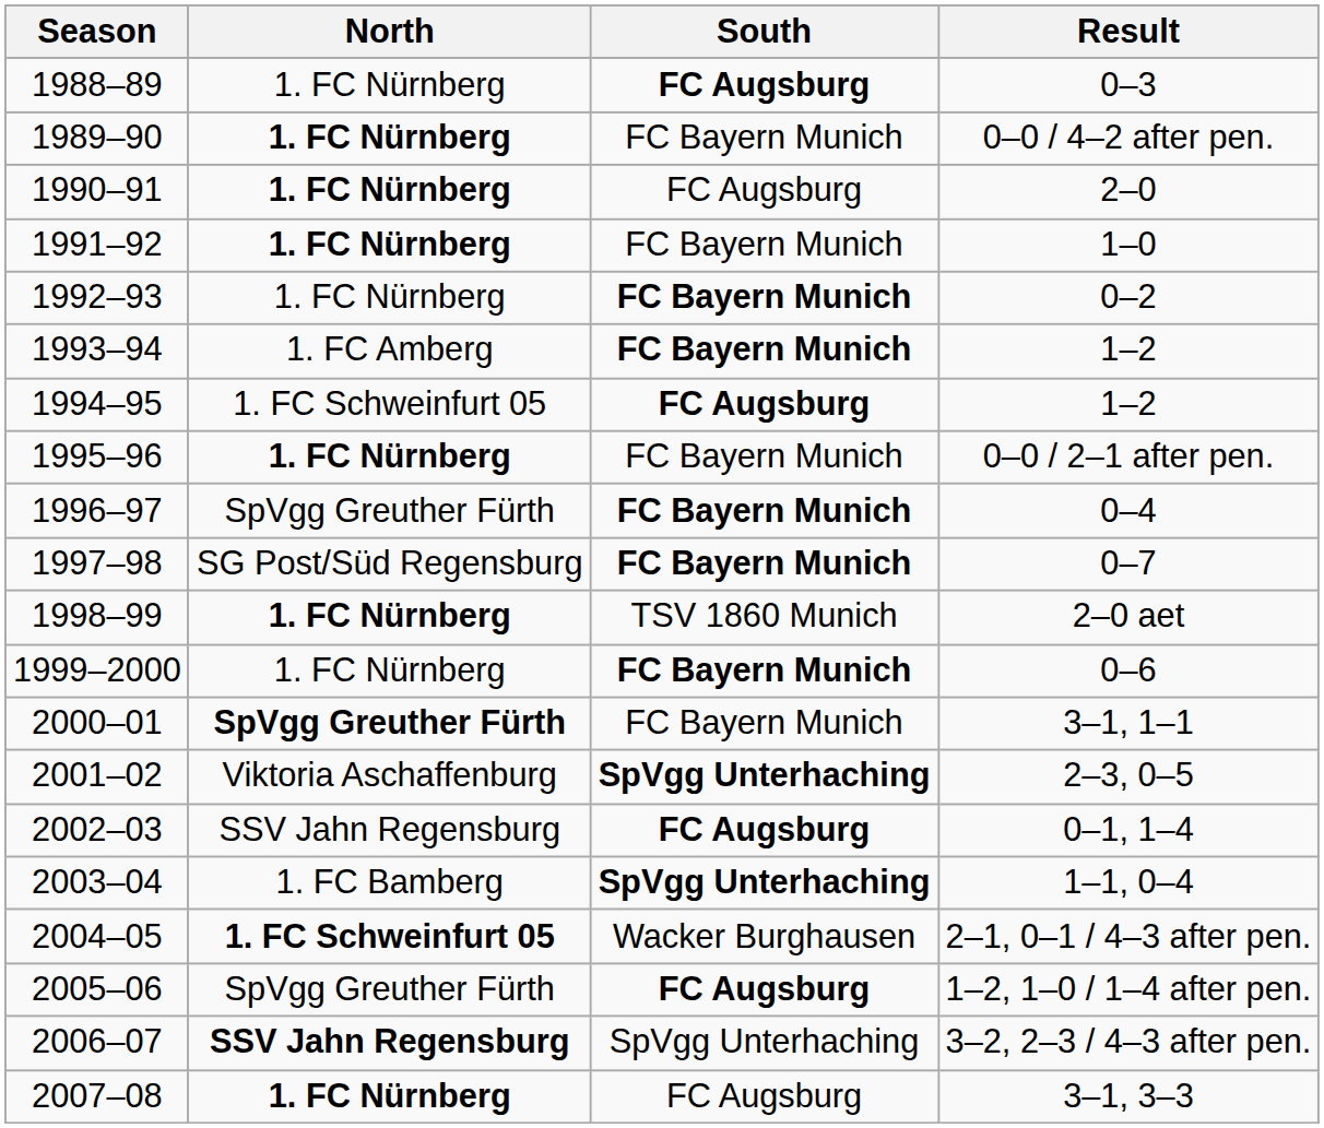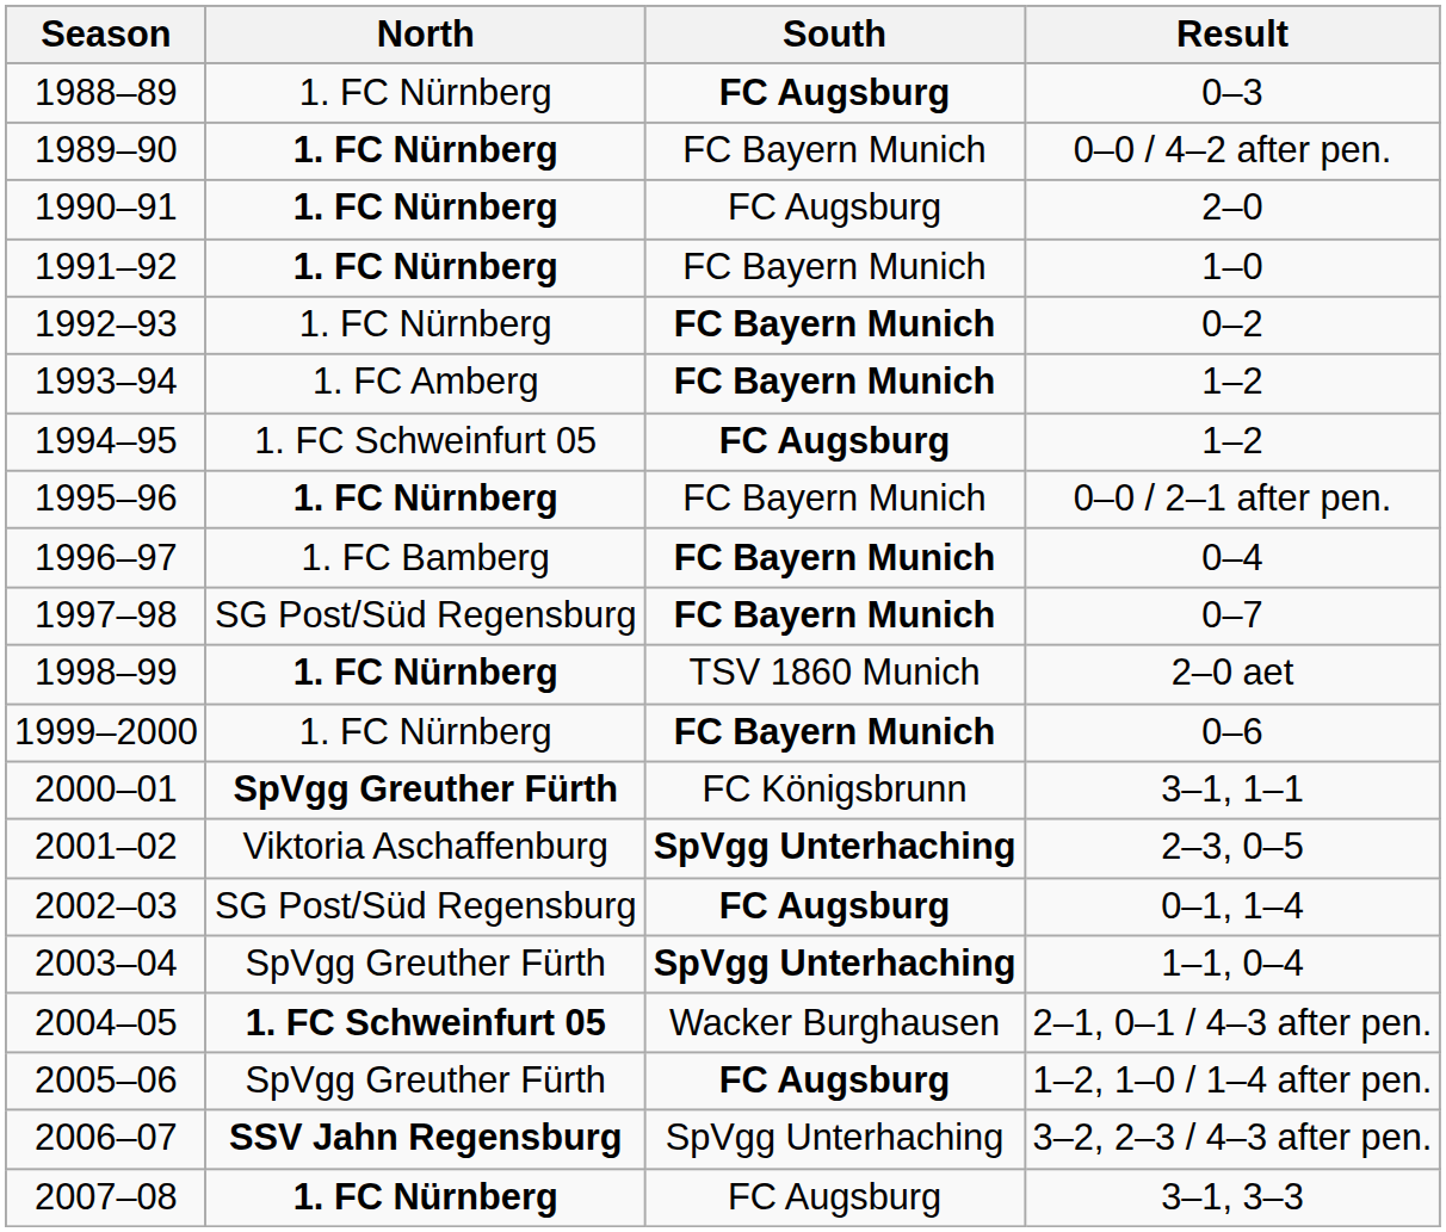1996–97 | North: SpVgg Greuther Fürth -> 1. FC Bamberg
2000–01 | South: FC Bayern Munich -> FC Königsbrunn
2002–03 | North: SSV Jahn Regensburg -> SG Post/Süd Regensburg
2003–04 | North: 1. FC Bamberg -> SpVgg Greuther Fürth
